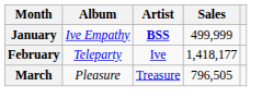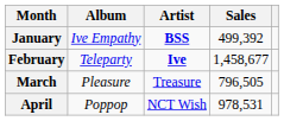January | Sales: 499,999 -> 499,392
February | Artist: normal -> bold
February | Sales: 1,418,177 -> 1,458,677
+ row: April | Poppop | NCT Wish | 978,531
